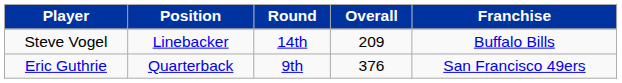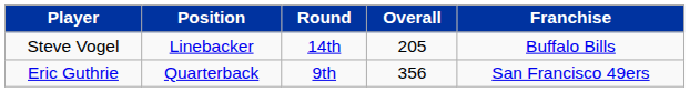Steve Vogel | Overall: 209 -> 205
Eric Guthrie | Overall: 376 -> 356
